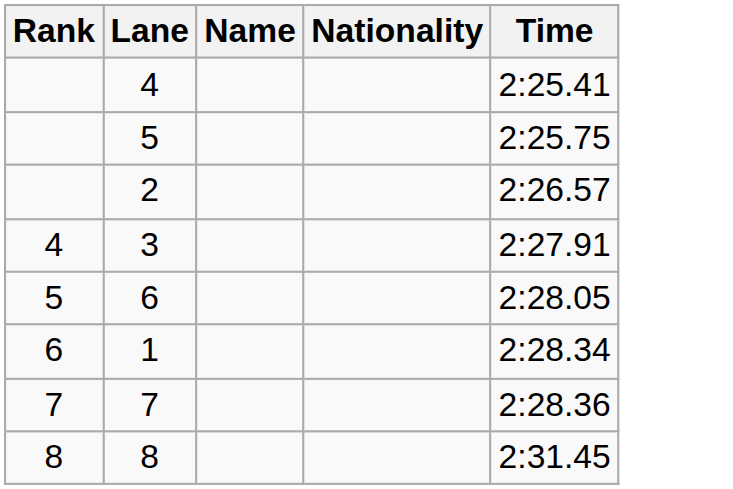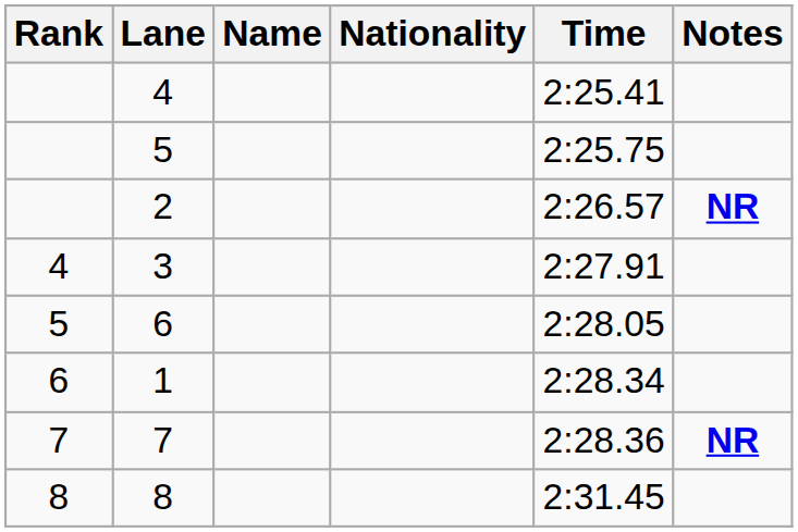+ column: Notes | NR | NR
